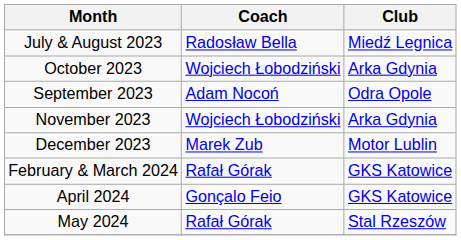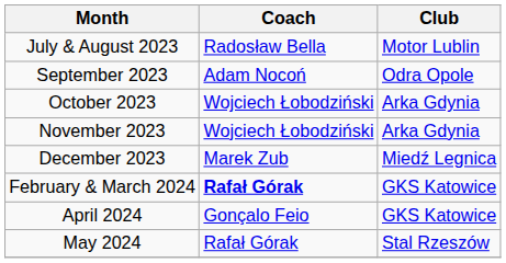July & August 2023 | Club: Miedź Legnica -> Motor Lublin
rows swapped: September 2023 <-> October 2023
December 2023 | Club: Motor Lublin -> Miedź Legnica
February & March 2024 | Coach: normal -> bold
